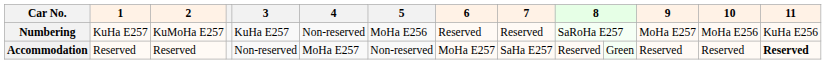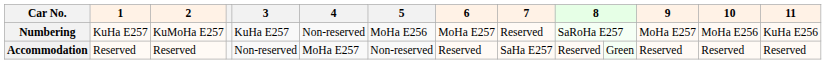Numbering | 6: Reserved -> MoHa E257
Accommodation | 6: MoHa E257 -> Reserved
Accommodation | 11: bold -> normal
